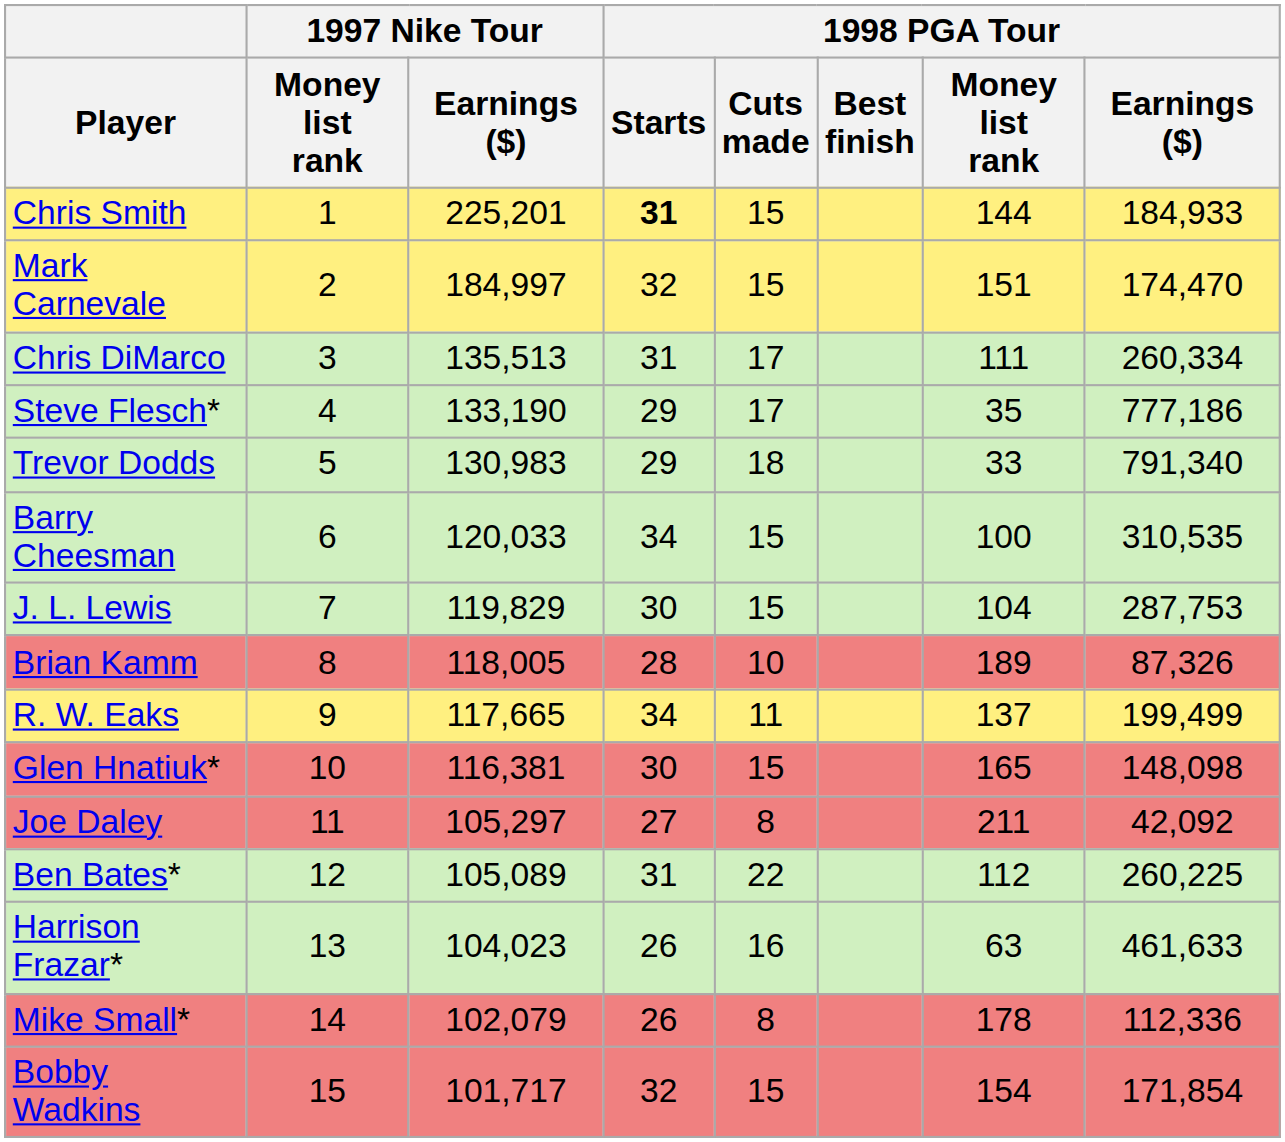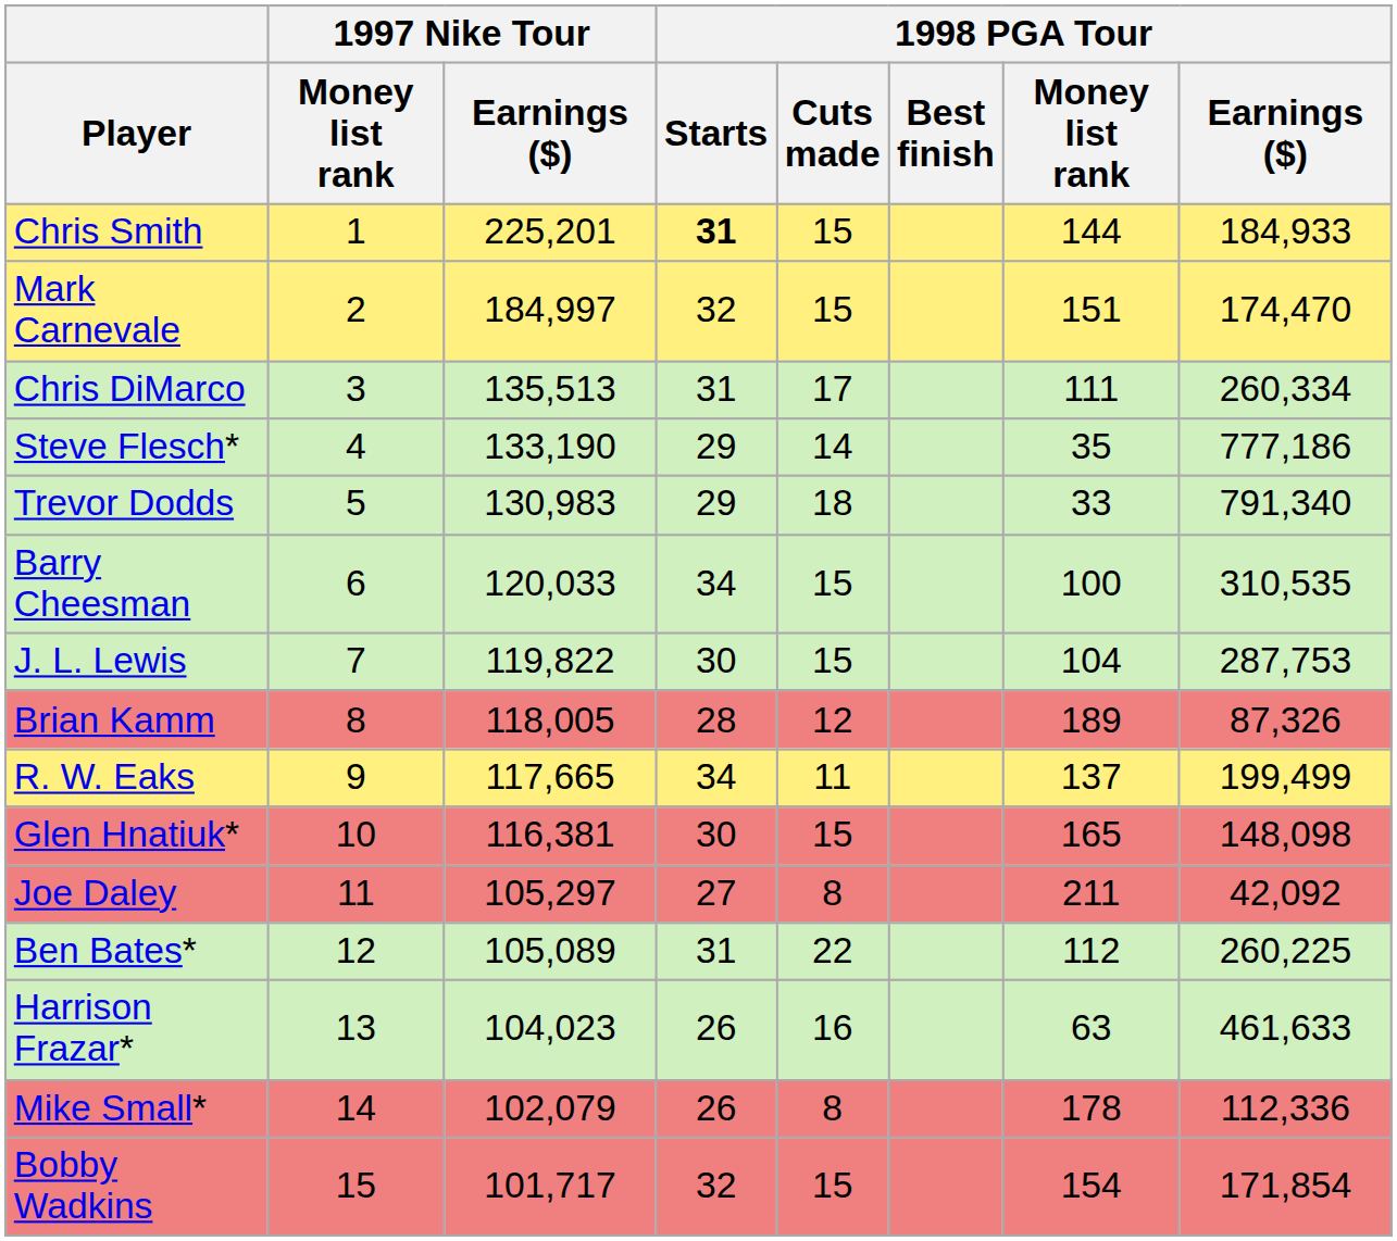Steve Flesch* | 1998 PGA Tour / Cuts made: 17 -> 14
J. L. Lewis | 1997 Nike Tour / Earnings ($): 119,829 -> 119,822
Brian Kamm | 1998 PGA Tour / Cuts made: 10 -> 12
